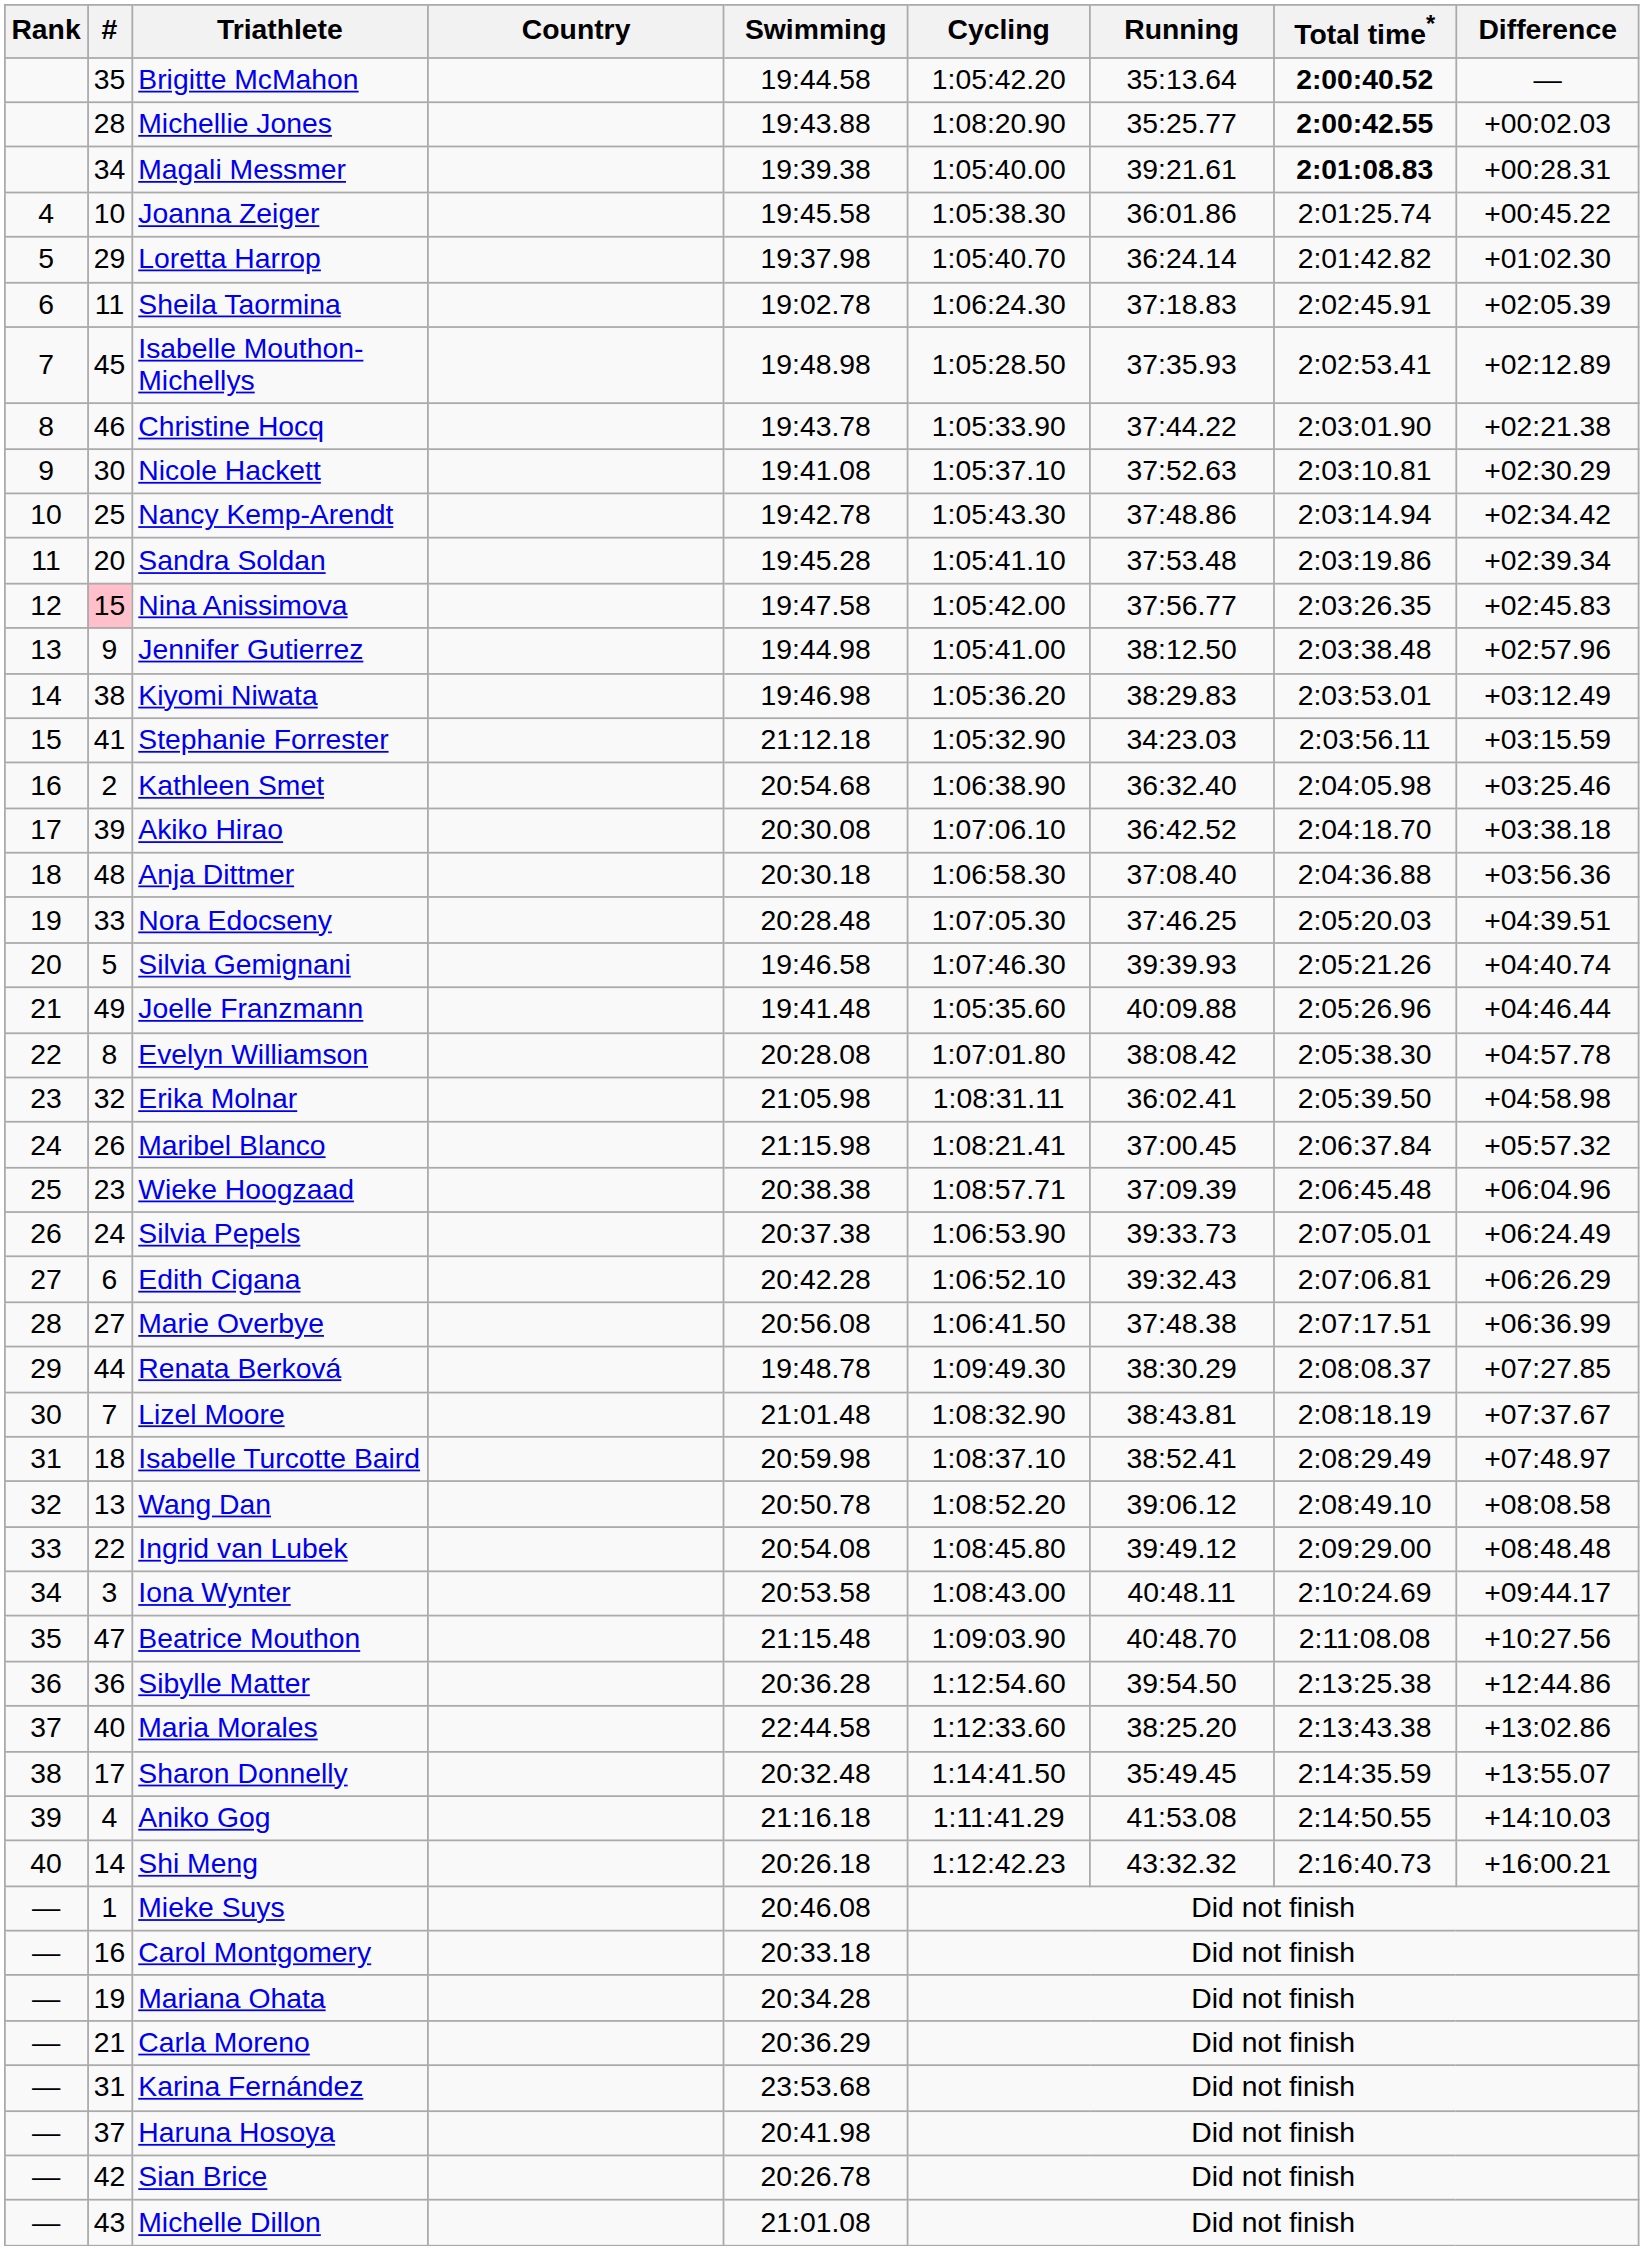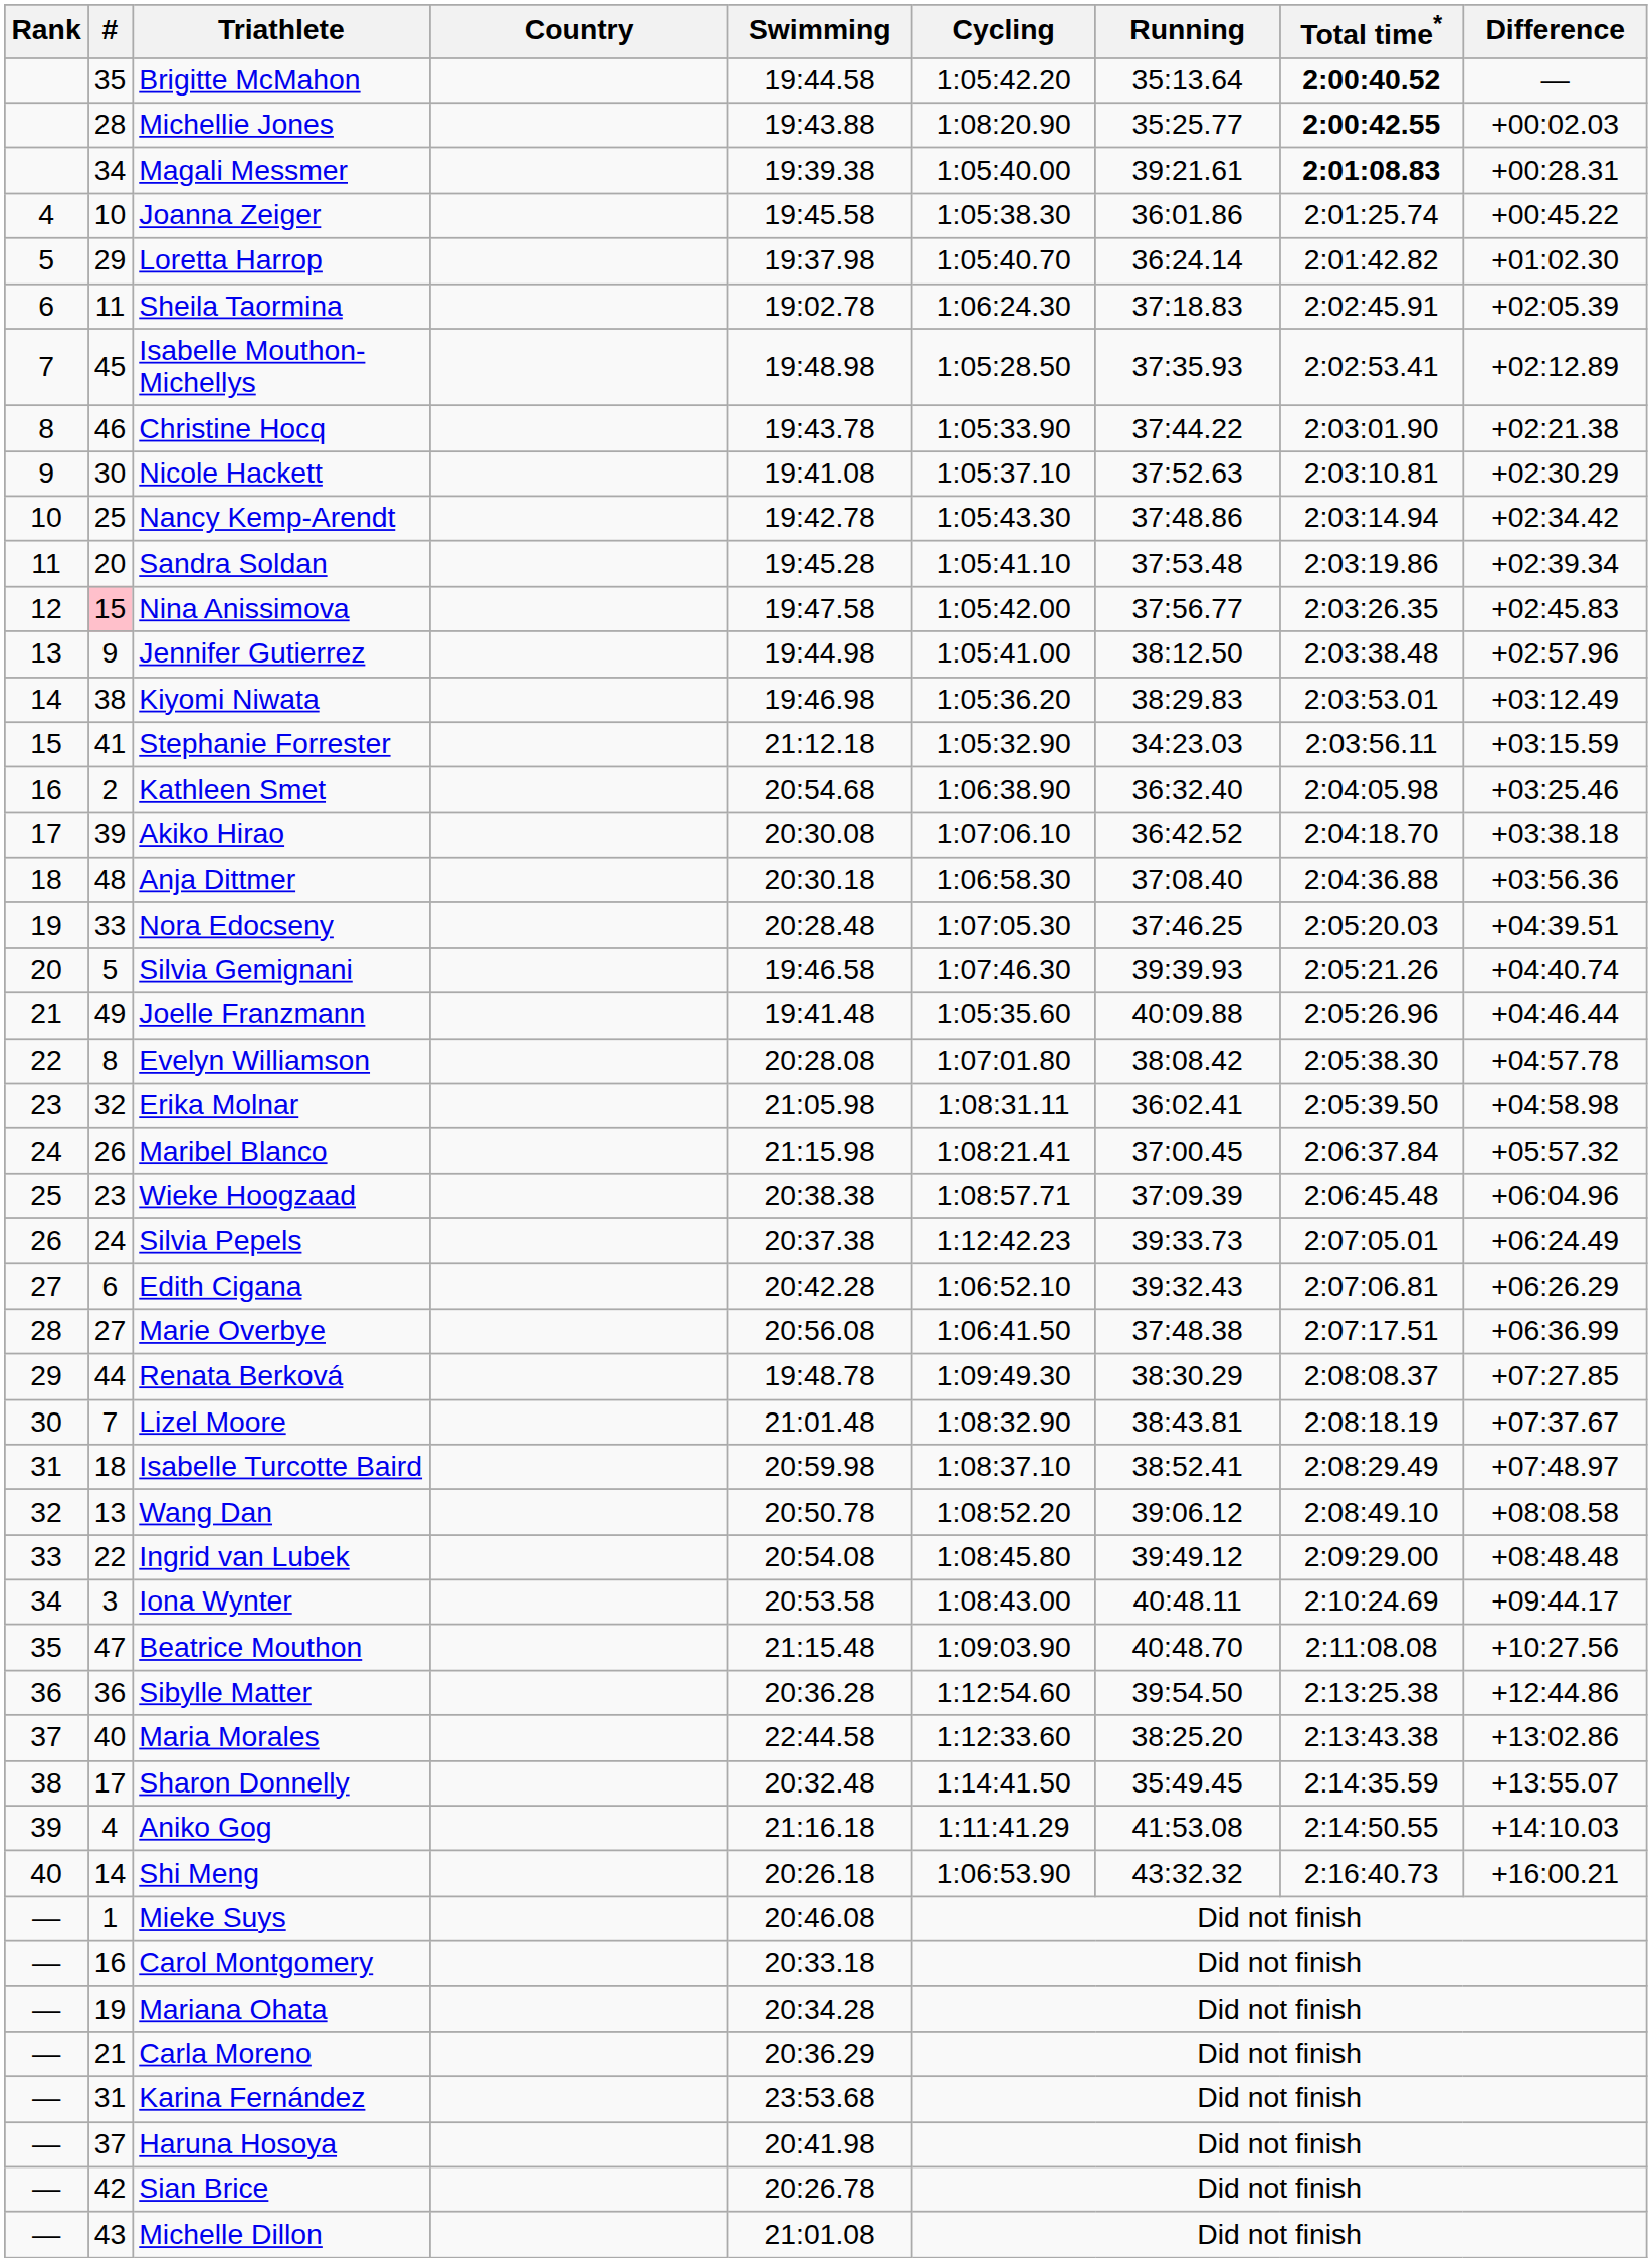Silvia Pepels | Cycling: 1:06:53.90 -> 1:12:42.23
Shi Meng | Cycling: 1:12:42.23 -> 1:06:53.90
